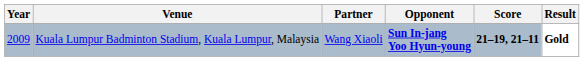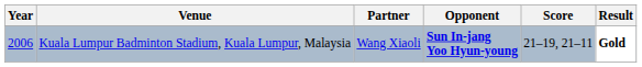Kuala Lumpur Badminton Stadium, Kuala Lumpur, Malaysia | Year: 2009 -> 2006
Kuala Lumpur Badminton Stadium, Kuala Lumpur, Malaysia | Score: bold -> normal
